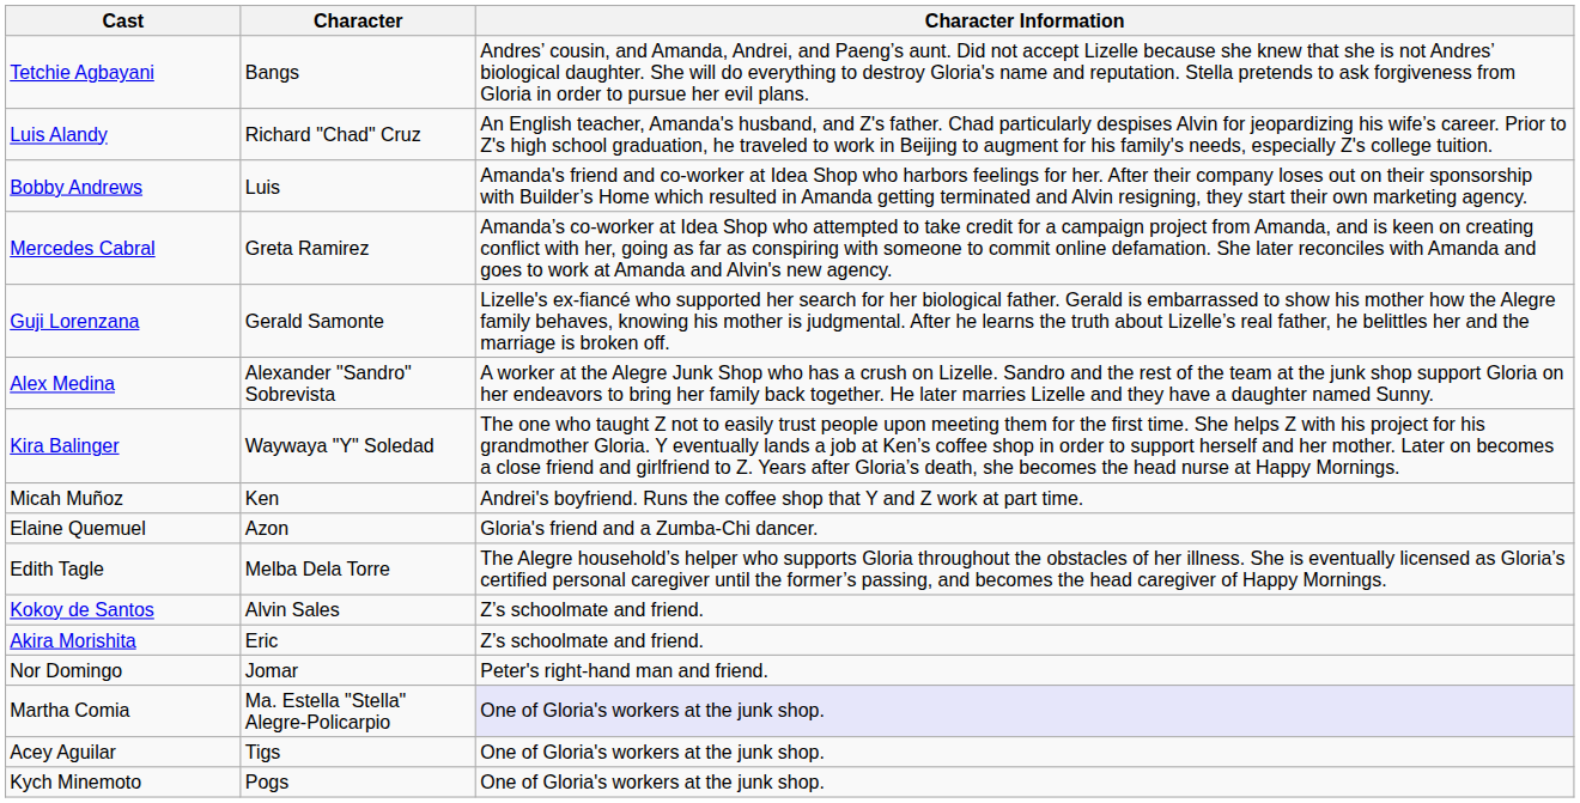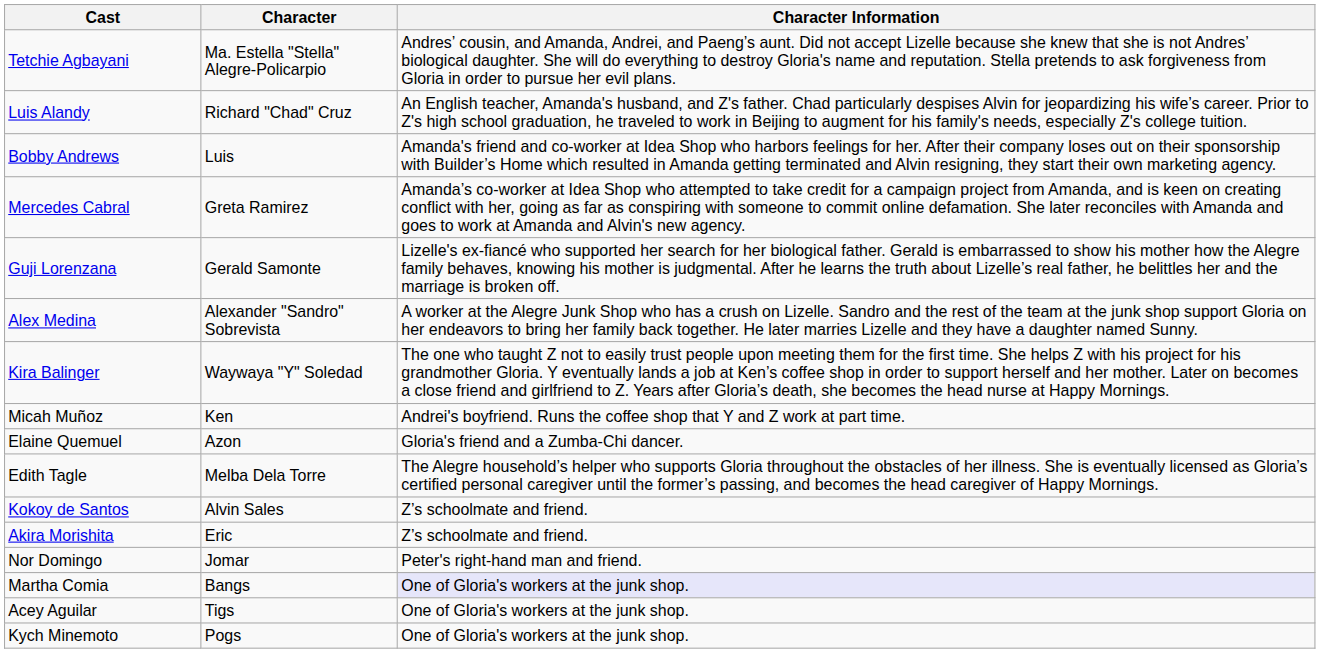Tetchie Agbayani | Character: Bangs -> Ma. Estella "Stella" Alegre-Policarpio
Martha Comia | Character: Ma. Estella "Stella" Alegre-Policarpio -> Bangs
